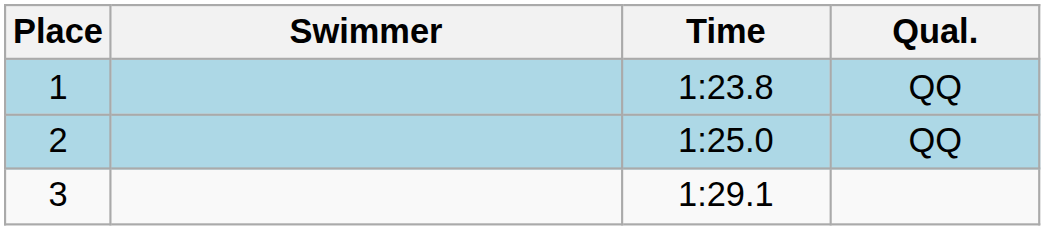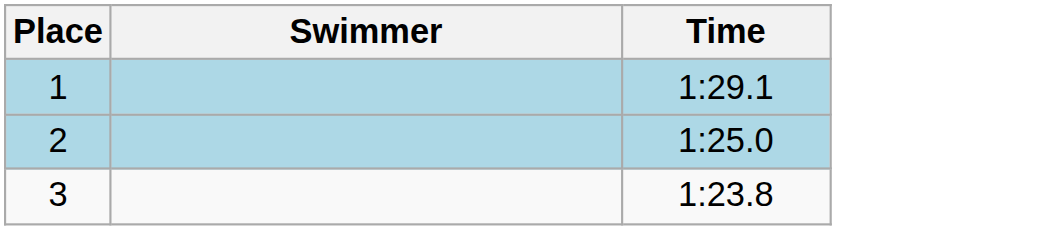- column: Qual. | QQ | QQ
1 | Time: 1:23.8 -> 1:29.1
3 | Time: 1:29.1 -> 1:23.8
